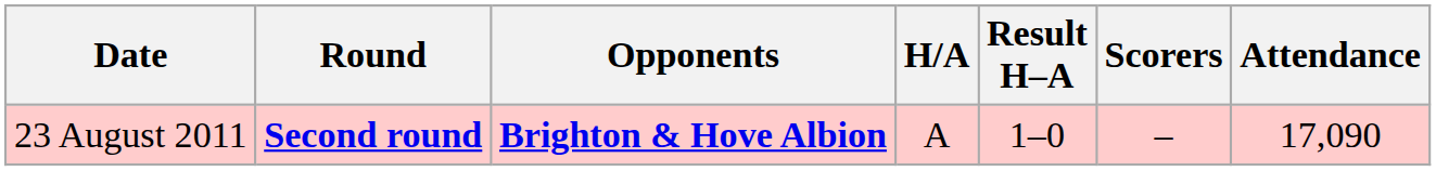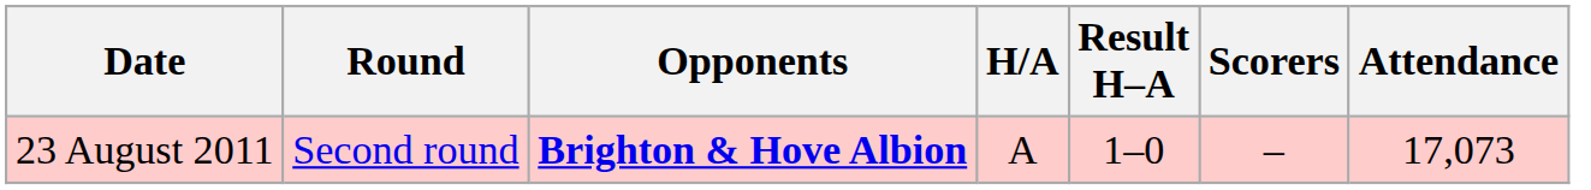23 August 2011 | Round: bold -> normal
23 August 2011 | Attendance: 17,090 -> 17,073
